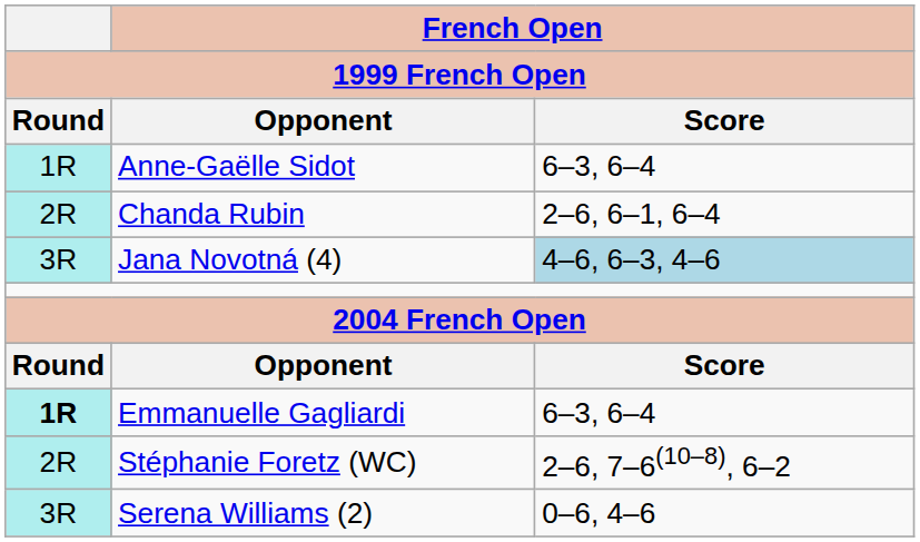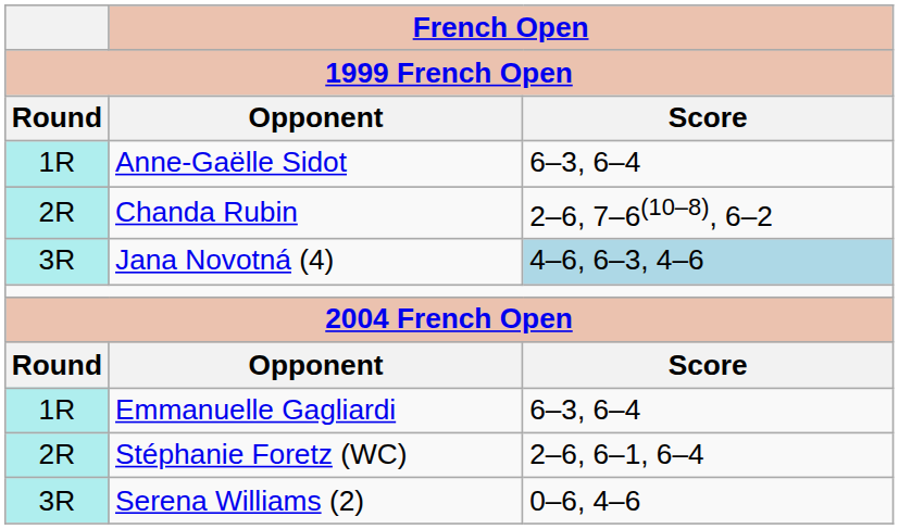Chanda Rubin | French Open / Score: 2–6, 6–1, 6–4 -> 2–6, 7–6(10–8), 6–2
Emmanuelle Gagliardi | Round: bold -> normal
Stéphanie Foretz (WC) | French Open / Score: 2–6, 7–6(10–8), 6–2 -> 2–6, 6–1, 6–4
